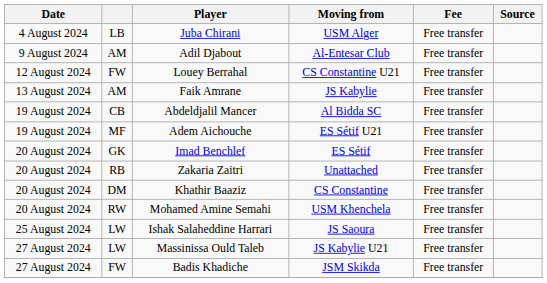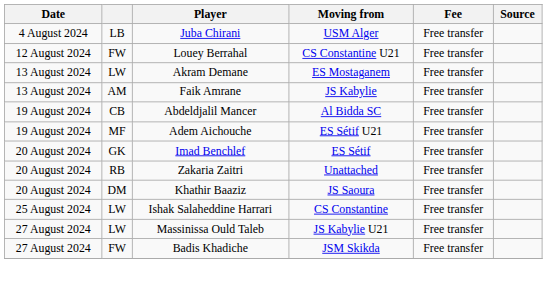- row: 9 August 2024 | AM | Adil Djabout | Al-Entesar Club | Free transfer
+ row: 13 August 2024 | LW | Akram Demane | ES Mostaganem | Free transfer
Khathir Baaziz | Moving from: CS Constantine -> JS Saoura
- row: 20 August 2024 | RW | Mohamed Amine Semahi | USM Khenchela | Free transfer
Ishak Salaheddine Harrari | Moving from: JS Saoura -> CS Constantine
